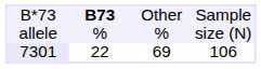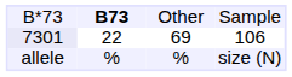rows swapped: allele <-> 7301
